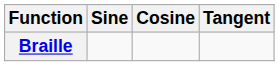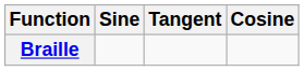columns swapped: Cosine <-> Tangent
